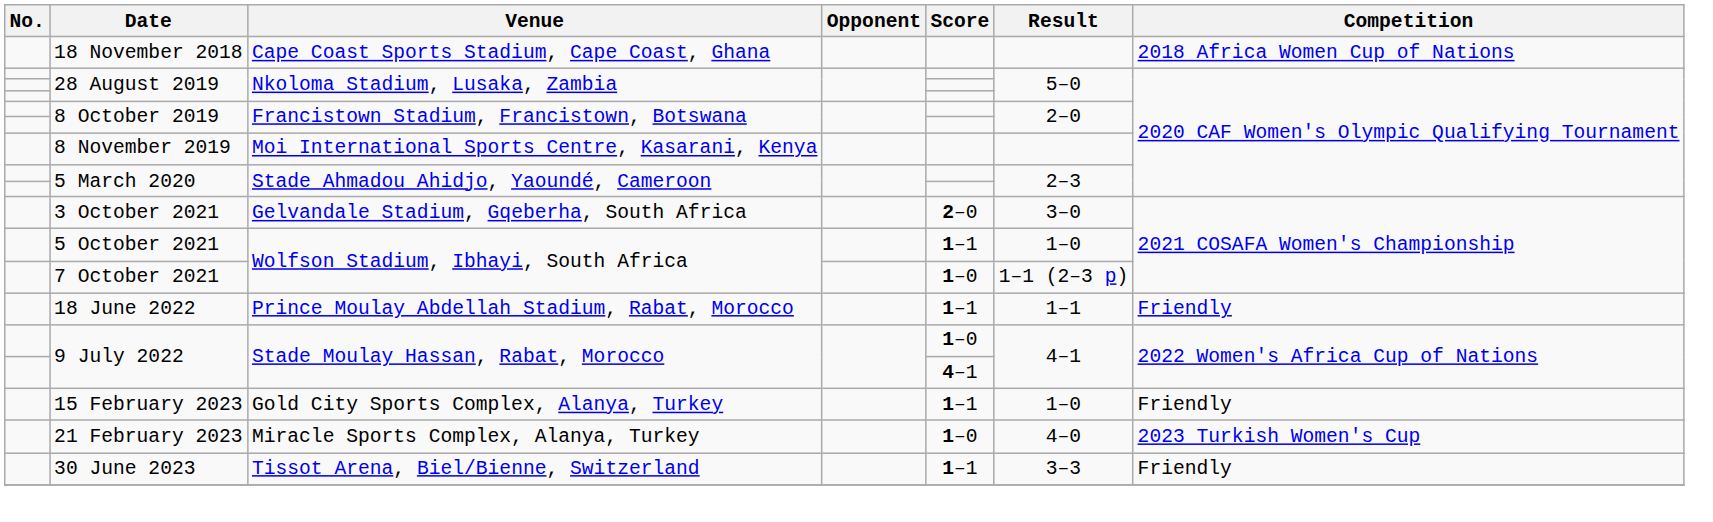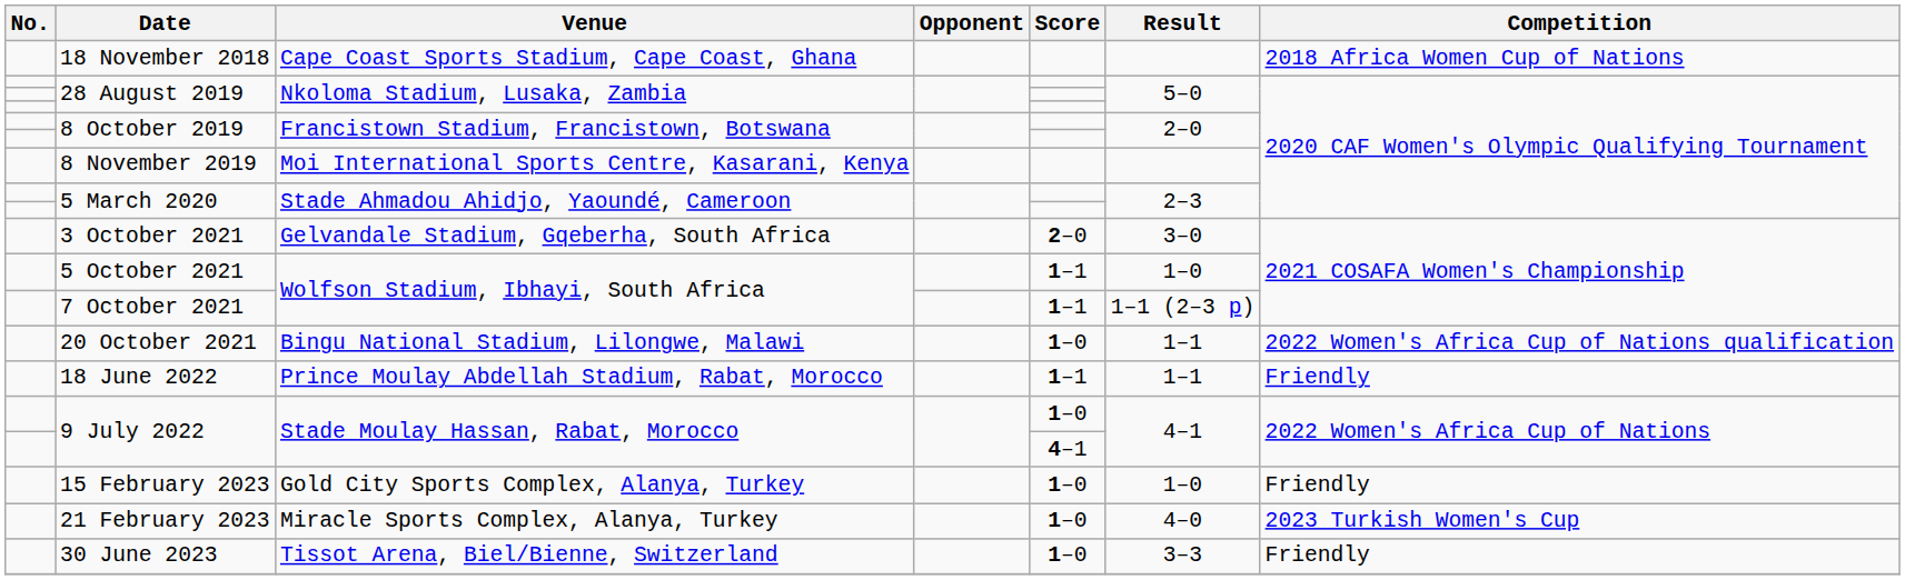7 October 2021 | Score: 1–0 -> 1–1
+ row: 20 October 2021 | Bingu National Stadium, Lilongwe, Malawi | 1–0 | 1–1 | 2022 Women's Africa Cup of Nations qualification
15 February 2023 | Score: 1–1 -> 1–0
30 June 2023 | Score: 1–1 -> 1–0
